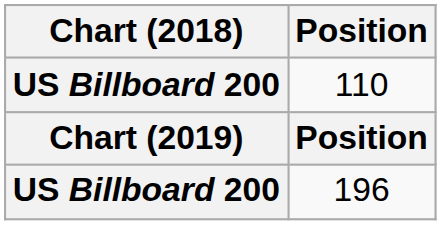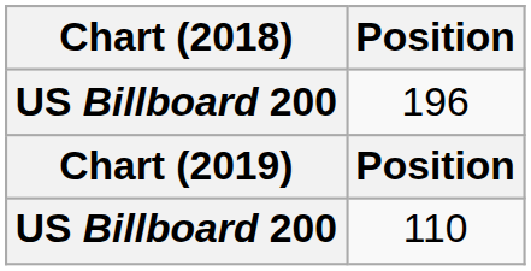rows swapped: 110 <-> 196
